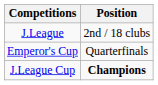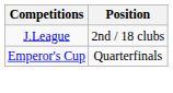- row: J.League Cup | Champions
